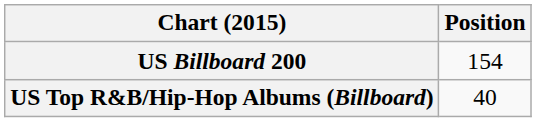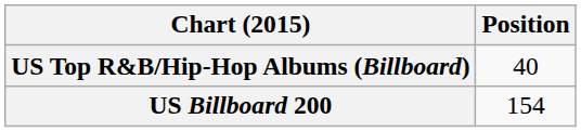rows swapped: US Billboard 200 <-> US Top R&B/Hip-Hop Albums (Billboard)
